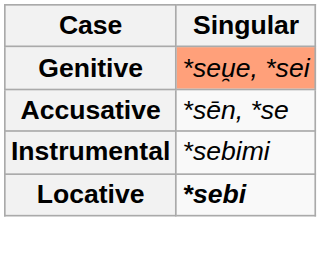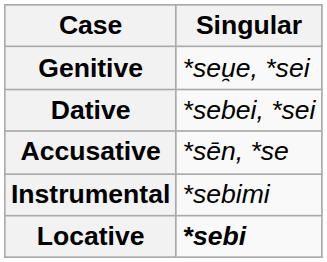Genitive | Singular: lightsalmon background -> no background
+ row: Dative | *sebei, *sei
